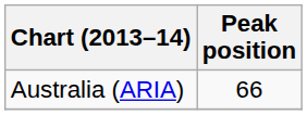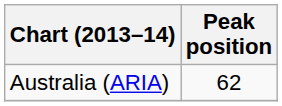Australia (ARIA) | Peak position: 66 -> 62
